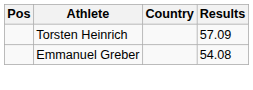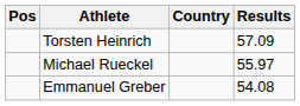+ row: Michael Rueckel | 55.97
